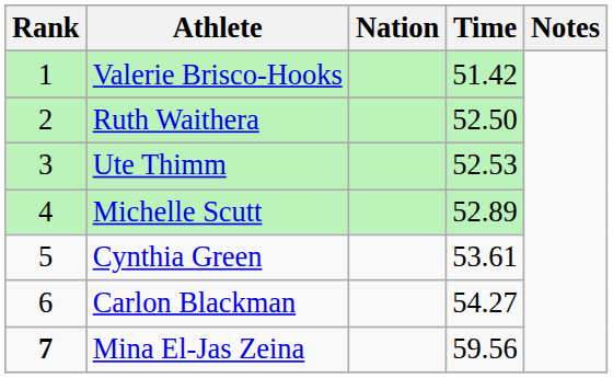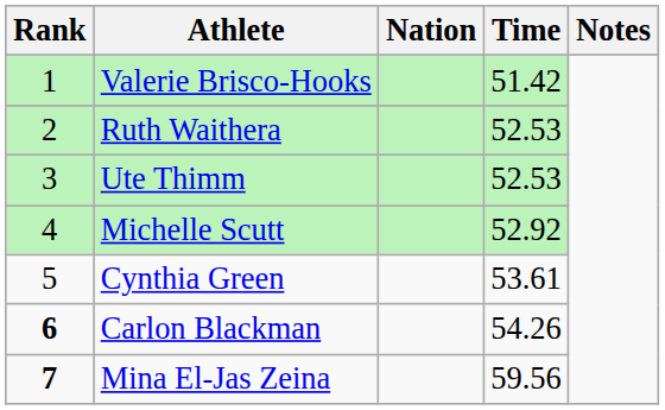Ruth Waithera | Time: 52.50 -> 52.53
Michelle Scutt | Time: 52.89 -> 52.92
Carlon Blackman | Rank: normal -> bold
Carlon Blackman | Time: 54.27 -> 54.26
